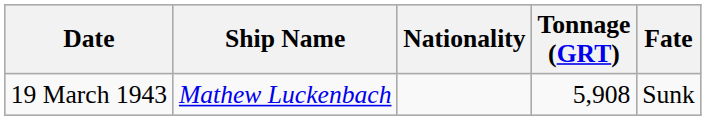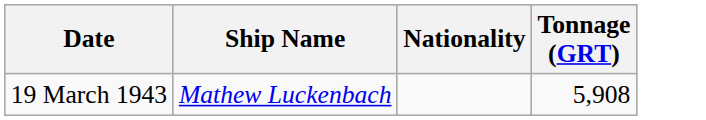- column: Fate | Sunk
